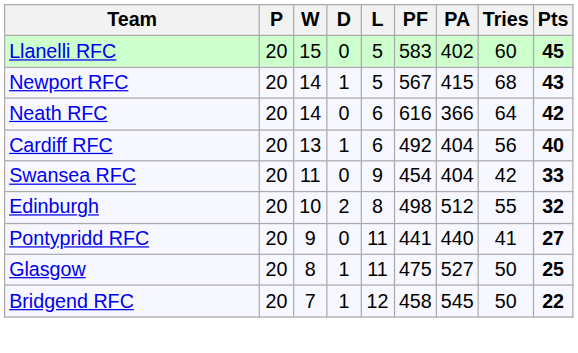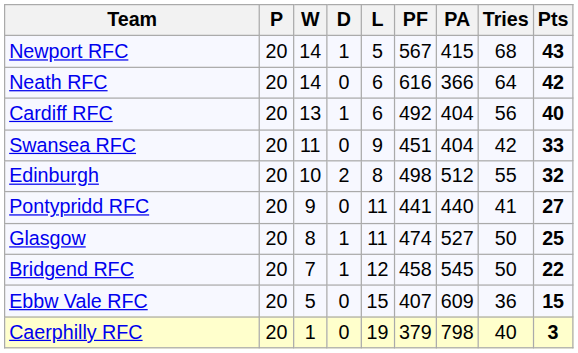- row: Llanelli RFC | 20 | 15 | 0 | 5 | 583 | 402 | 60 | 45
Swansea RFC | PF: 454 -> 451
Glasgow | PF: 475 -> 474
+ row: Ebbw Vale RFC | 20 | 5 | 0 | 15 | 407 | 609 | 36 | 15
+ row: Caerphilly RFC | 20 | 1 | 0 | 19 | 379 | 798 | 40 | 3
